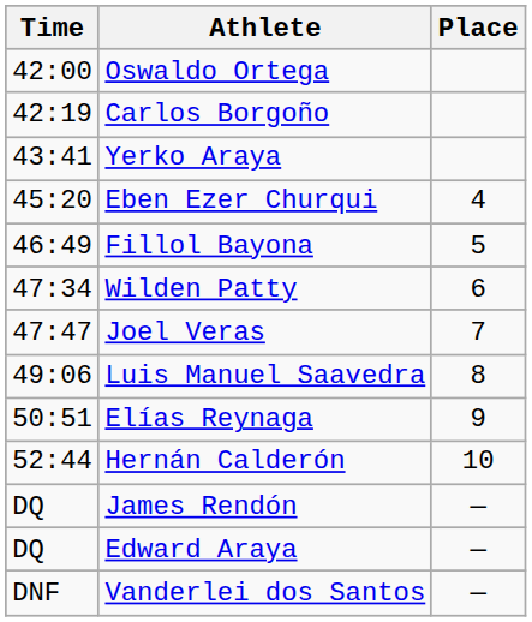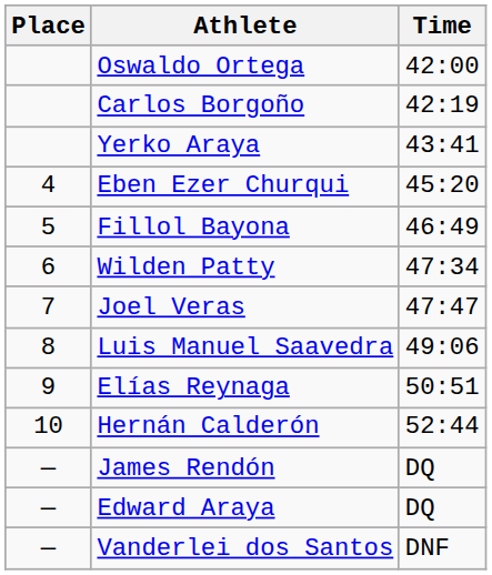columns swapped: Place <-> Time
